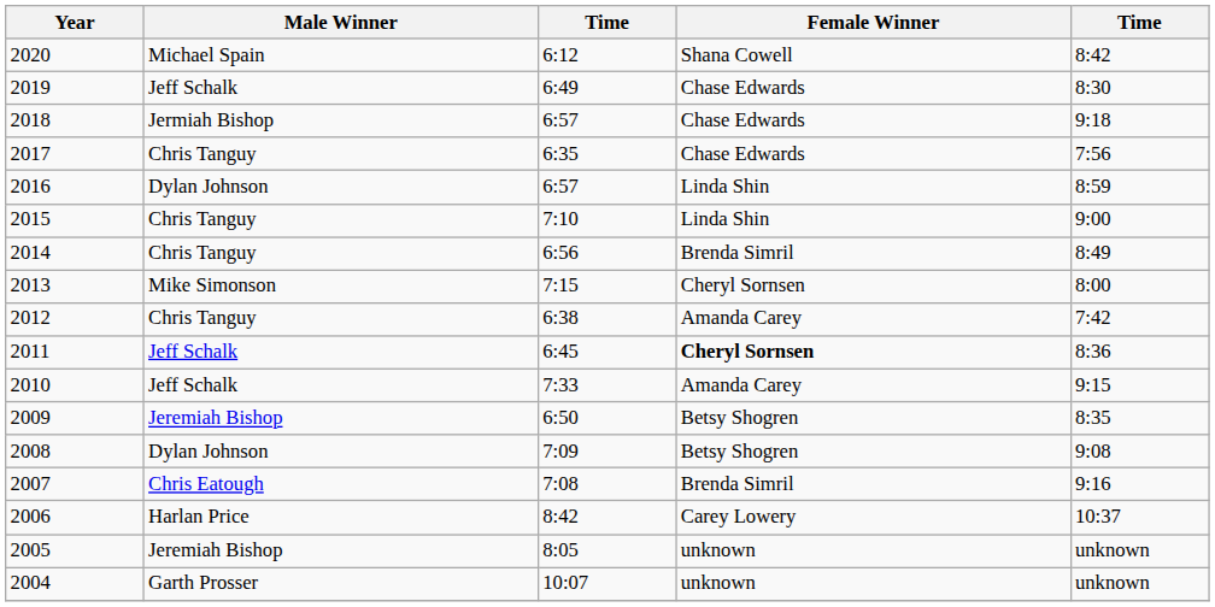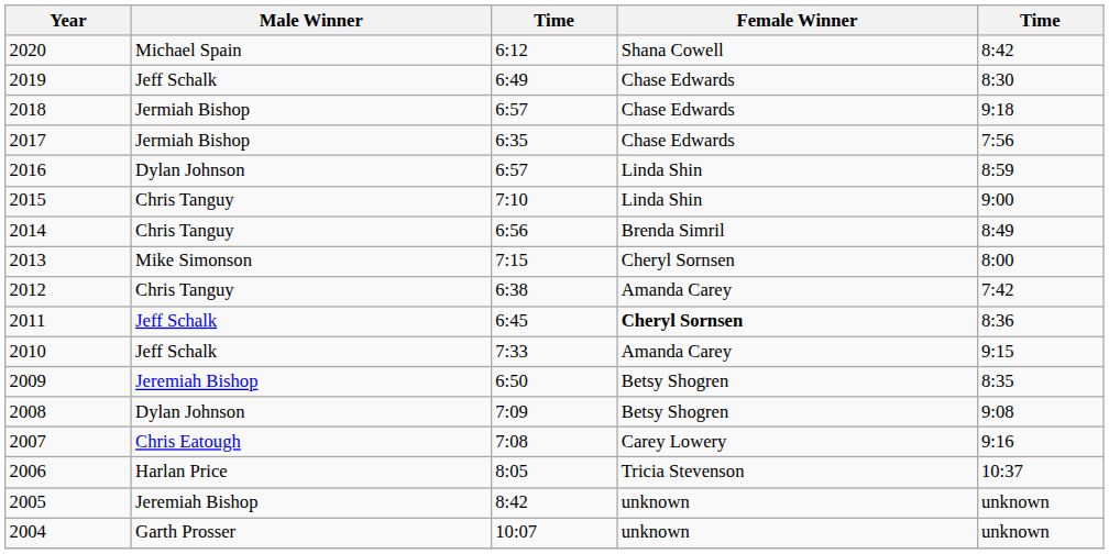2017 | Male Winner: Chris Tanguy -> Jermiah Bishop
2007 | Female Winner: Brenda Simril -> Carey Lowery
2006 | column 3: 8:42 -> 8:05
2006 | Female Winner: Carey Lowery -> Tricia Stevenson
2005 | column 3: 8:05 -> 8:42
